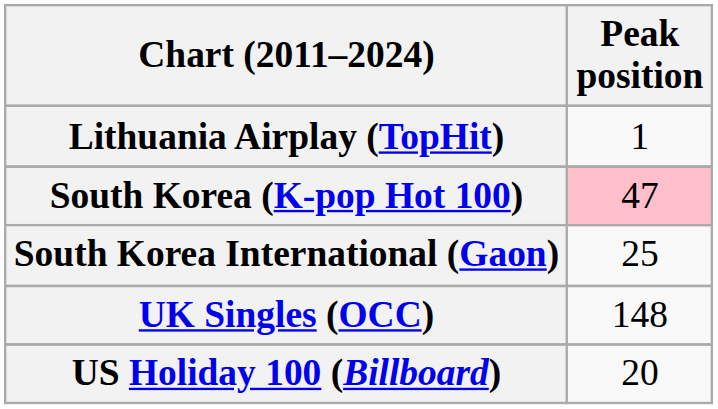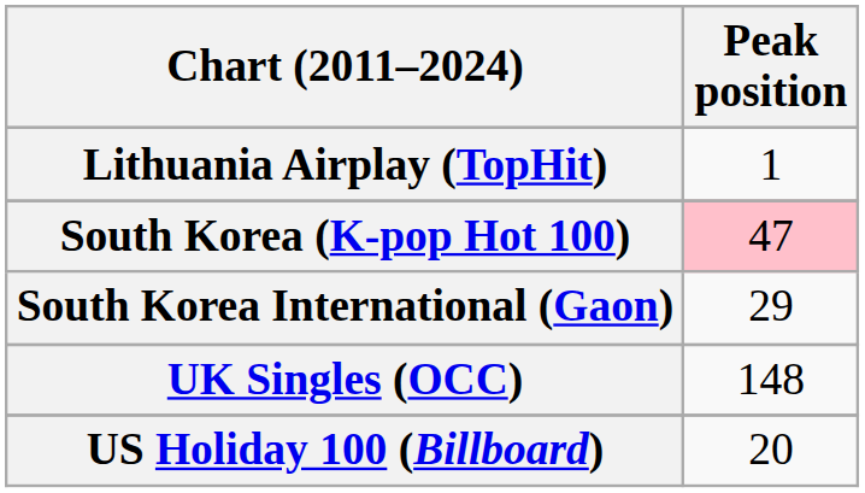South Korea International (Gaon) | Peak position: 25 -> 29
